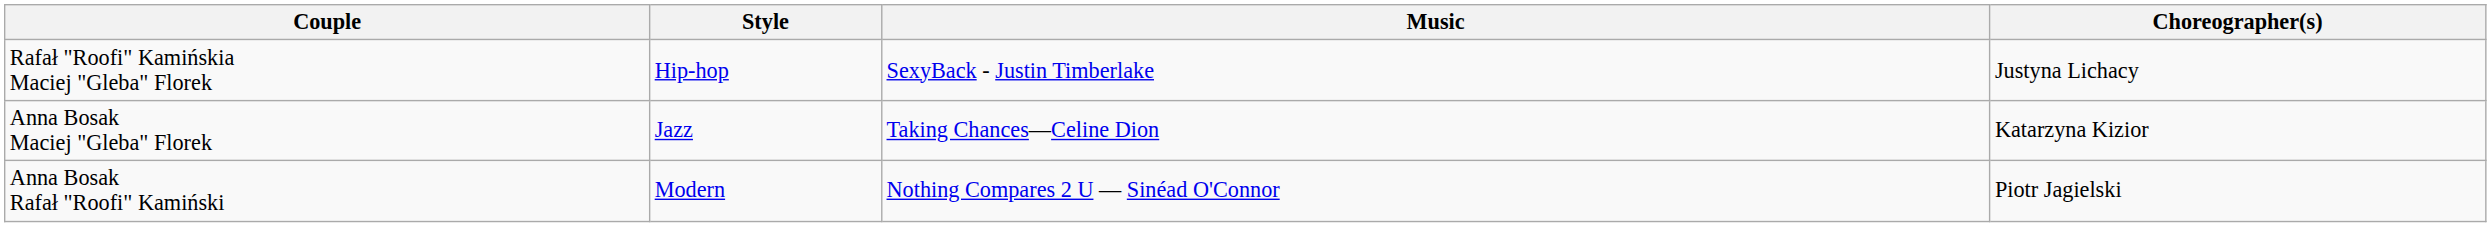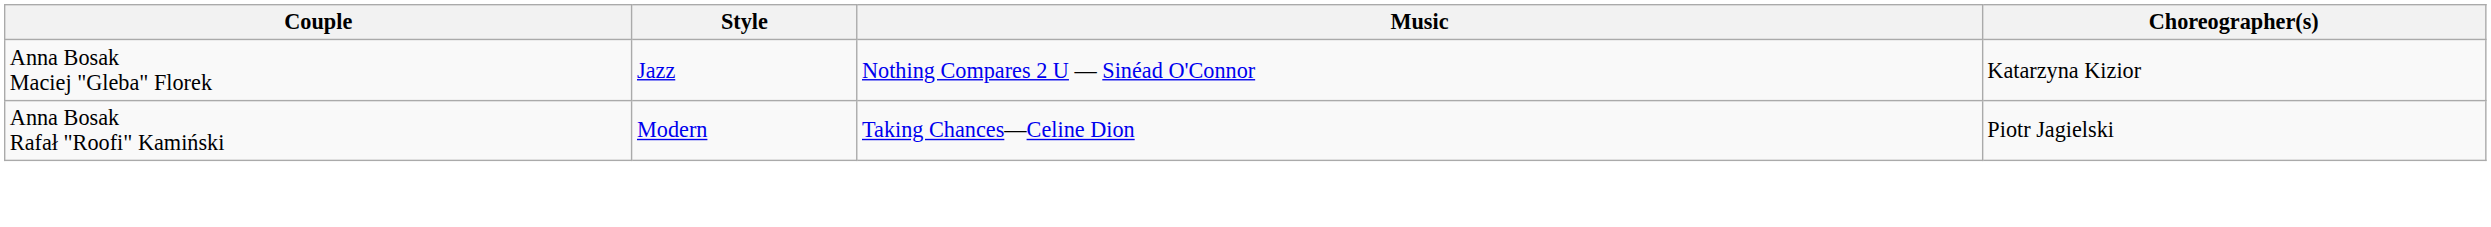- row: Rafał "Roofi" Kamińskia Maciej "Gleba" Florek | Hip-hop | SexyBack - Justin Timberlake | Justyna Lichacy
Anna Bosak Maciej "Gleba" Florek | Music: Taking Chances—Celine Dion -> Nothing Compares 2 U — Sinéad O'Connor
Anna Bosak Rafał "Roofi" Kamiński | Music: Nothing Compares 2 U — Sinéad O'Connor -> Taking Chances—Celine Dion
